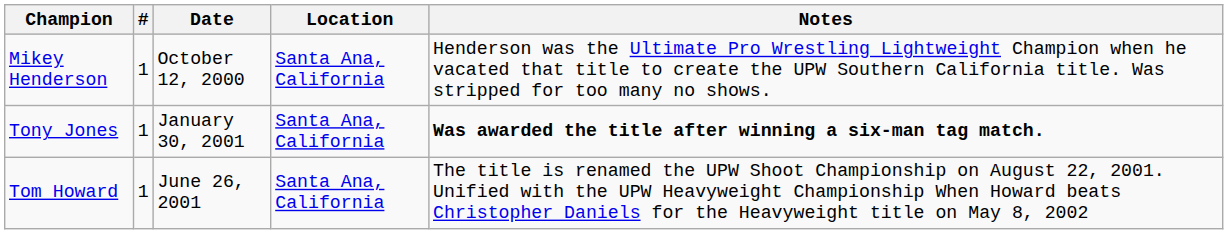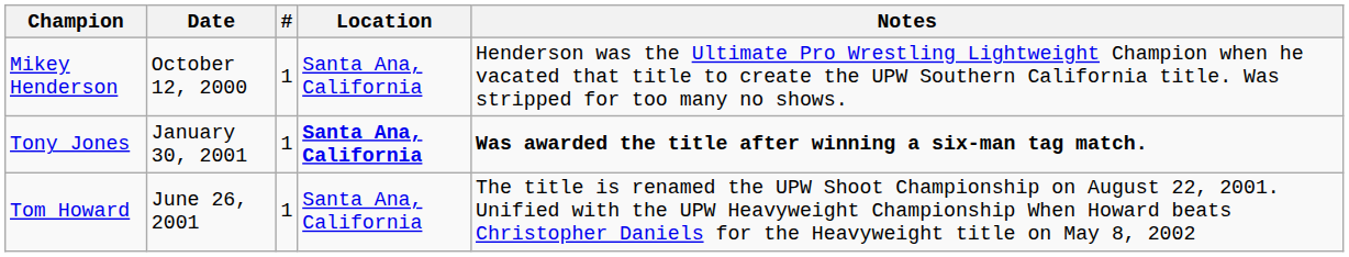columns swapped: # <-> Date
Tony Jones | Location: normal -> bold
